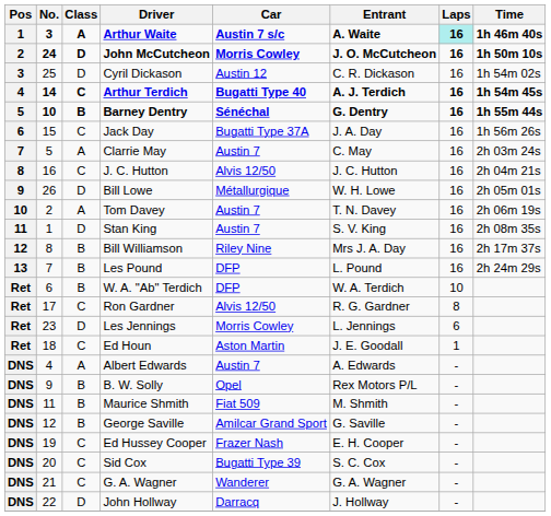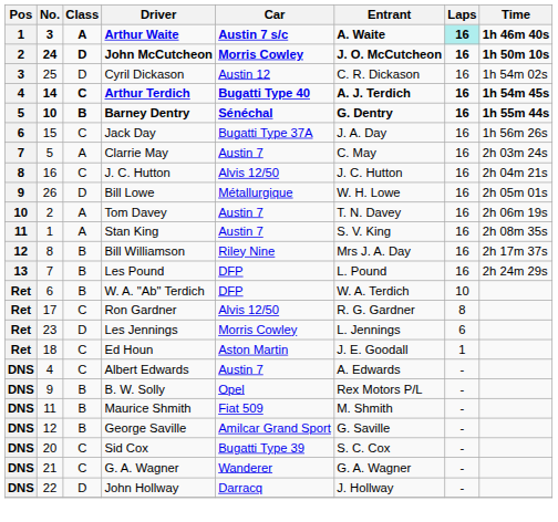Stan King | Class: D -> A
Albert Edwards | Class: A -> C
- row: DNS | 19 | C | Ed Hussey Cooper | Frazer Nash | E. H. Cooper | -
